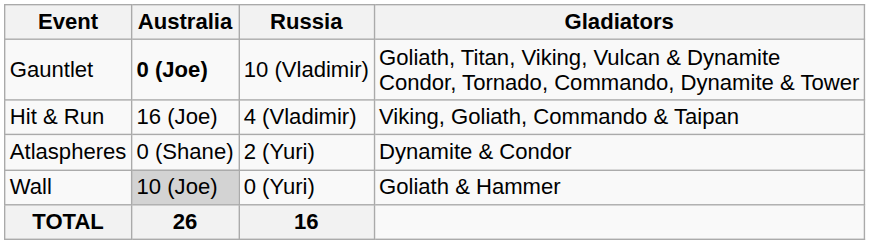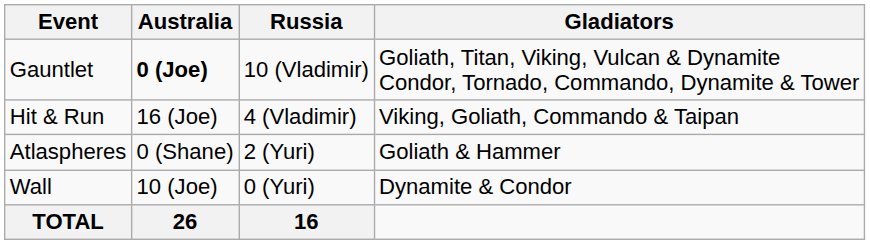Atlaspheres | Gladiators: Dynamite & Condor -> Goliath & Hammer
Wall | Australia: lightgrey background -> no background
Wall | Gladiators: Goliath & Hammer -> Dynamite & Condor
